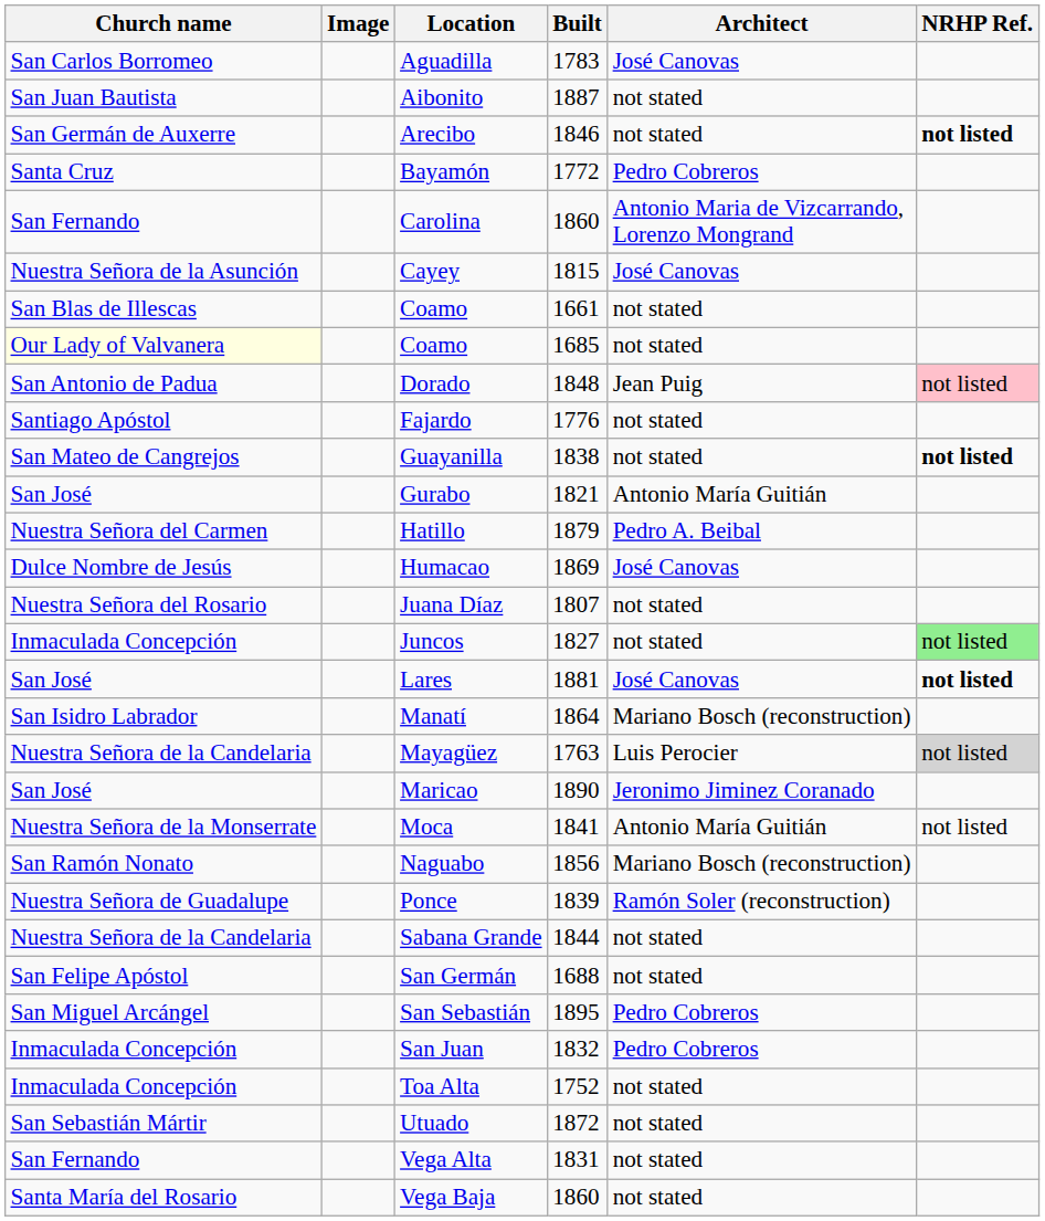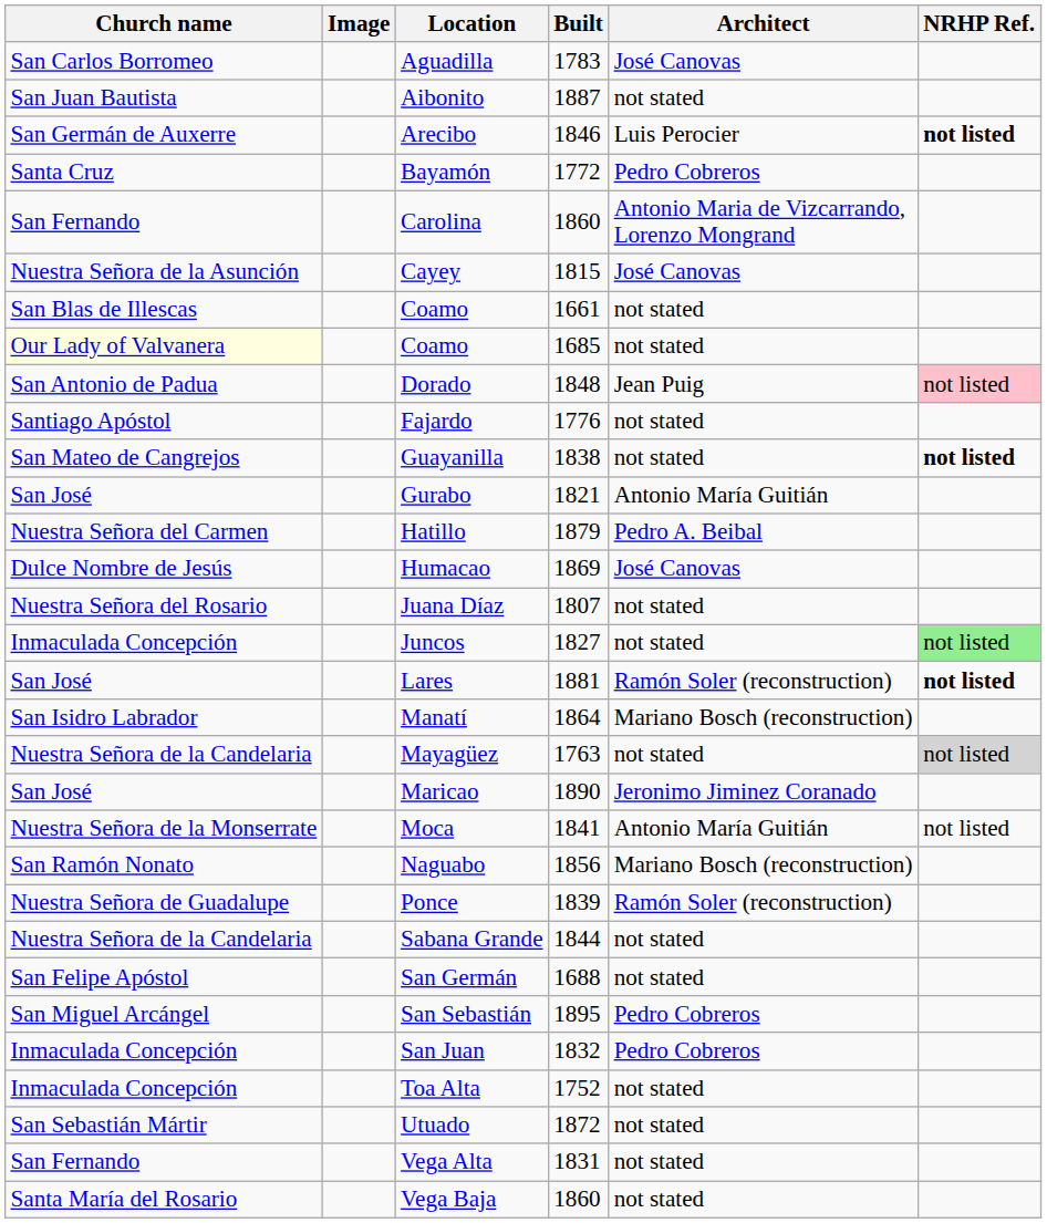Arecibo | Architect: not stated -> Luis Perocier
Lares | Architect: José Canovas -> Ramón Soler (reconstruction)
Mayagüez | Architect: Luis Perocier -> not stated
